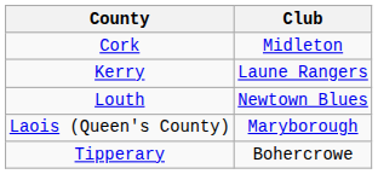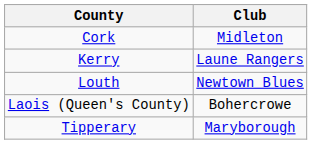Laois (Queen's County) | Club: Maryborough -> Bohercrowe
Tipperary | Club: Bohercrowe -> Maryborough
